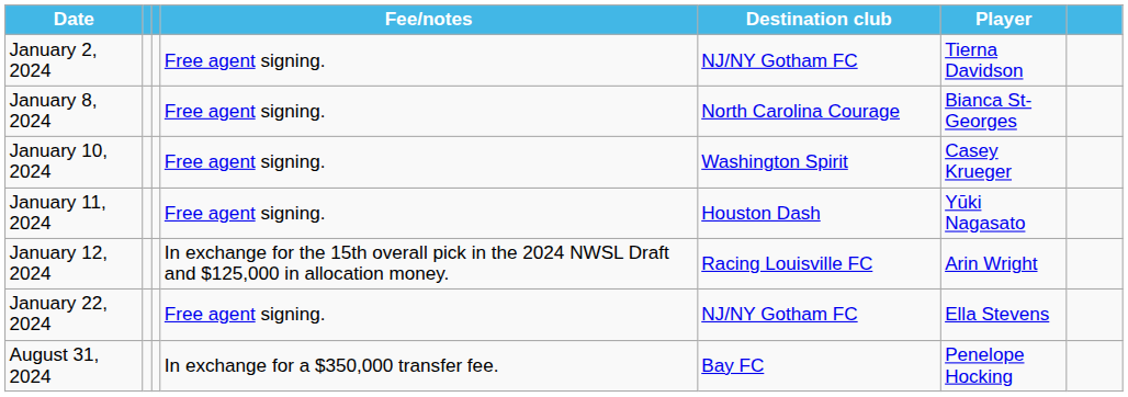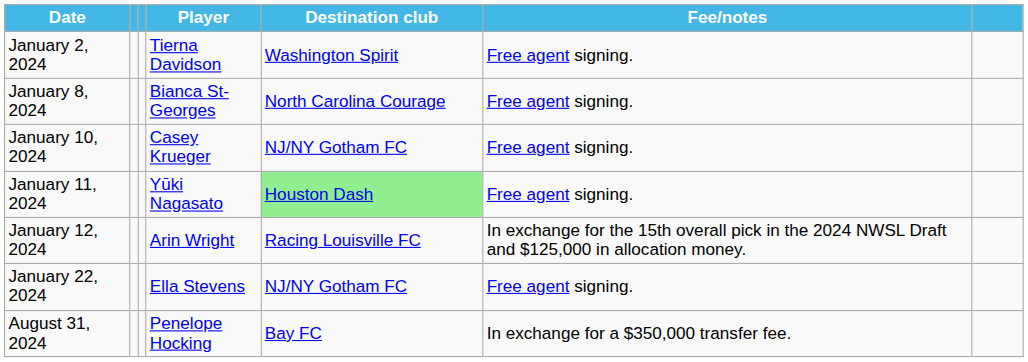columns swapped: Player <-> Fee/notes
January 2, 2024 | Destination club: NJ/NY Gotham FC -> Washington Spirit
January 10, 2024 | Destination club: Washington Spirit -> NJ/NY Gotham FC
January 11, 2024 | Destination club: no background -> lightgreen background
